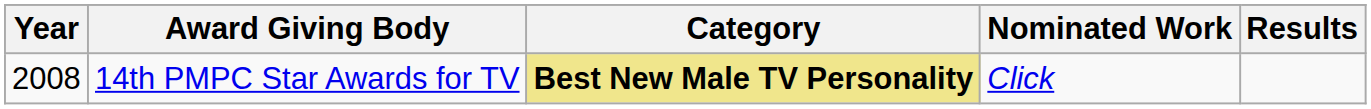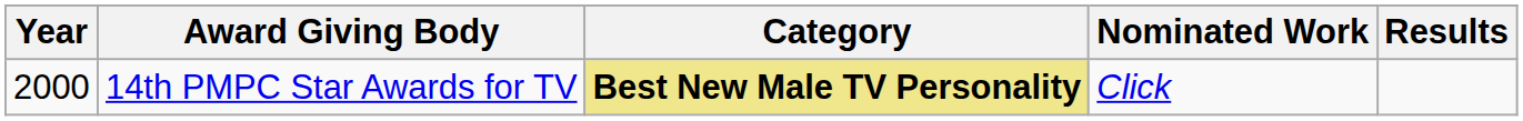14th PMPC Star Awards for TV | Year: 2008 -> 2000
